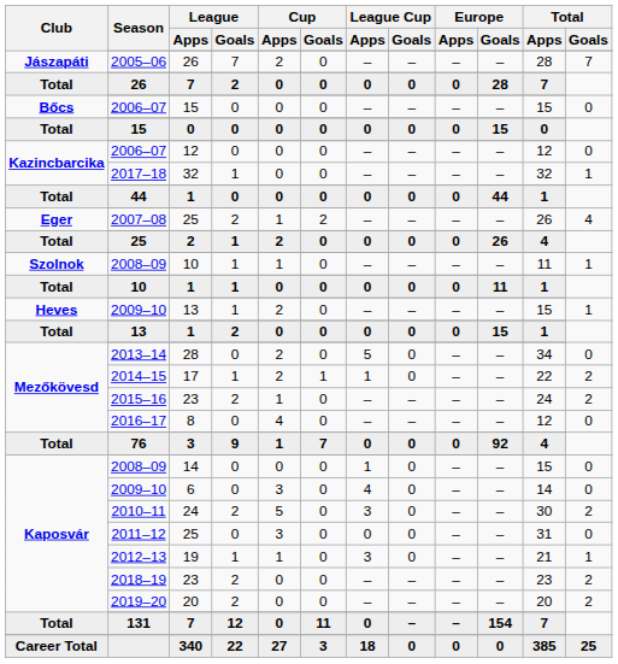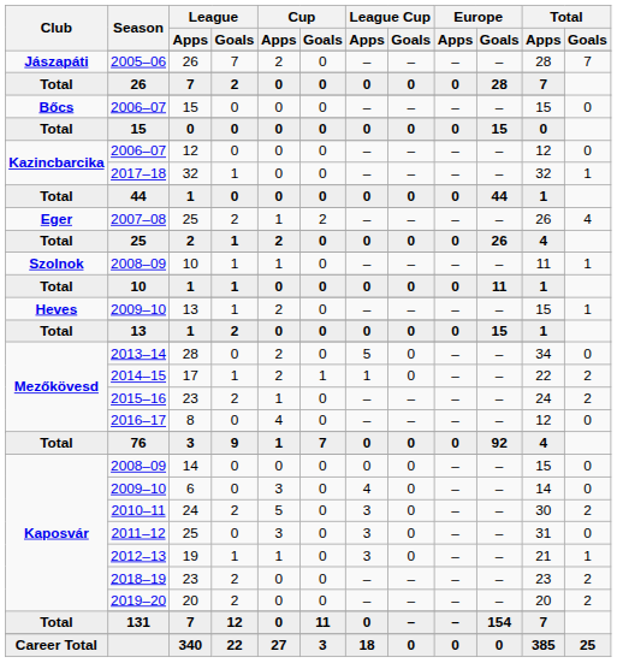Kaposvár / 2008–09 | League Cup / Apps: 1 -> 0
2011–12 | League Cup / Apps: 0 -> 3
